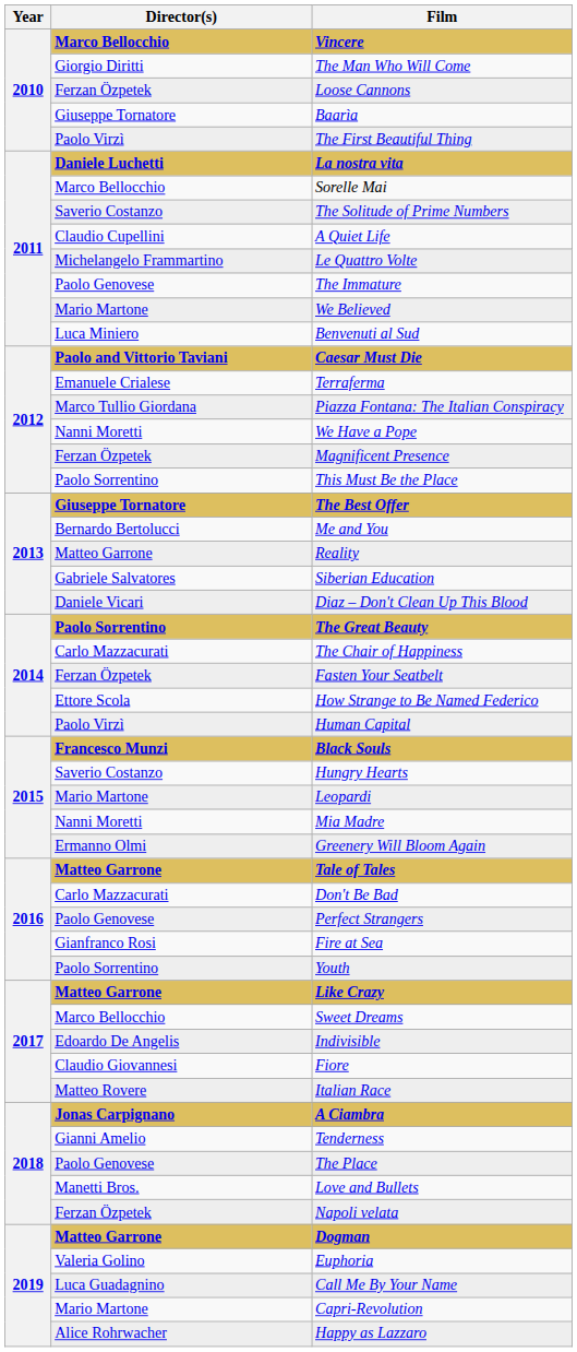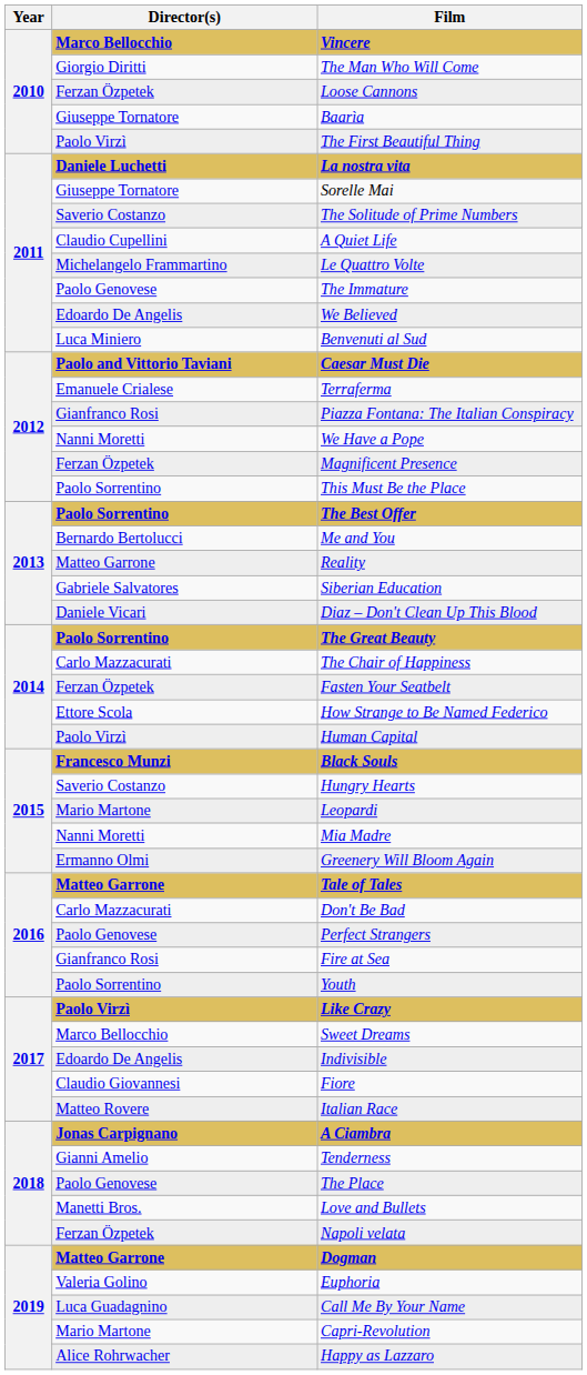Sorelle Mai | Director(s): Marco Bellocchio -> Giuseppe Tornatore
We Believed | Director(s): Mario Martone -> Edoardo De Angelis
Piazza Fontana: The Italian Conspiracy | Director(s): Marco Tullio Giordana -> Gianfranco Rosi
The Best Offer | Director(s): Giuseppe Tornatore -> Paolo Sorrentino
Like Crazy | Director(s): Matteo Garrone -> Paolo Virzì
